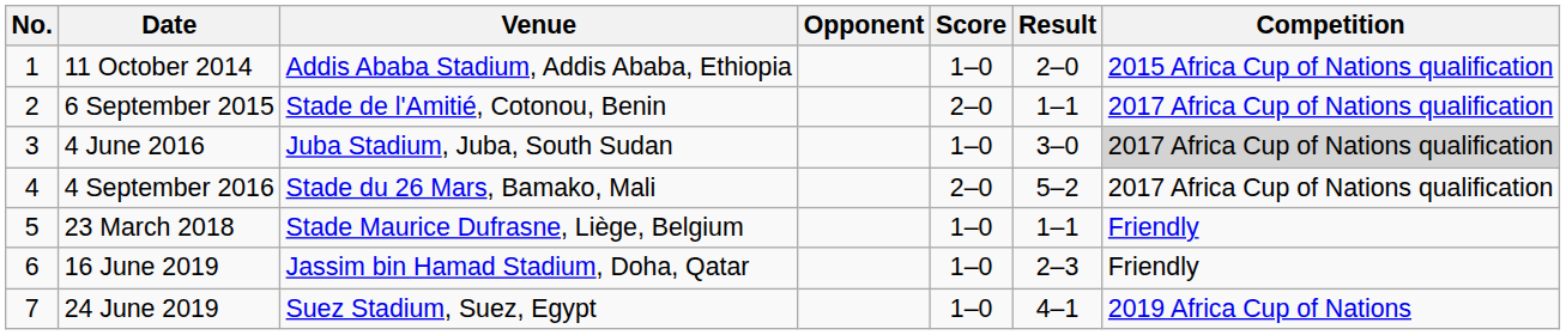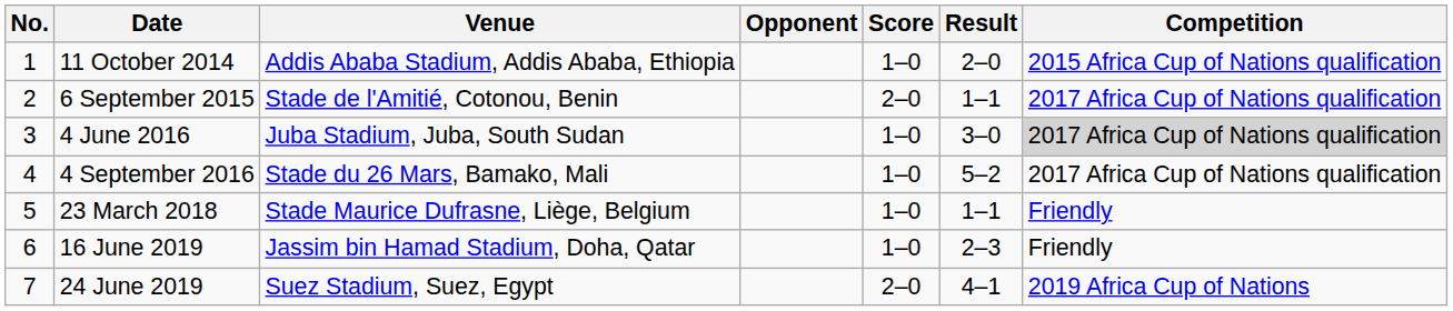4 September 2016 | Score: 2–0 -> 1–0
24 June 2019 | Score: 1–0 -> 2–0
